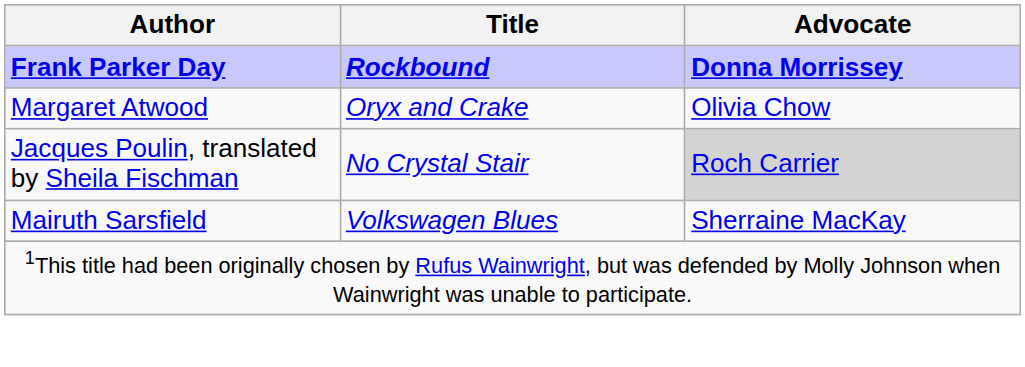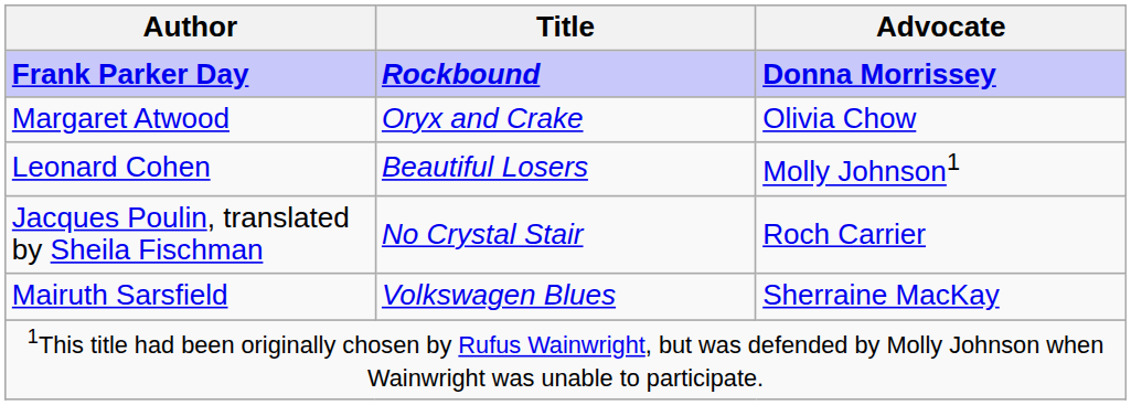+ row: Leonard Cohen | Beautiful Losers | Molly Johnson1
Jacques Poulin, translated by Sheila Fischman | Advocate: lightgrey background -> no background
